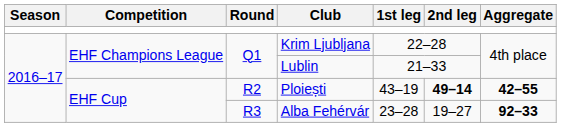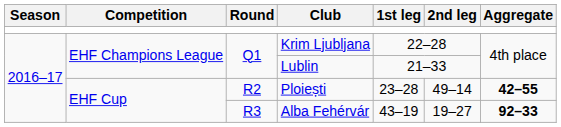Ploiești | 1st leg: 43–19 -> 23–28
Ploiești | 2nd leg: bold -> normal
Alba Fehérvár | 1st leg: 23–28 -> 43–19
